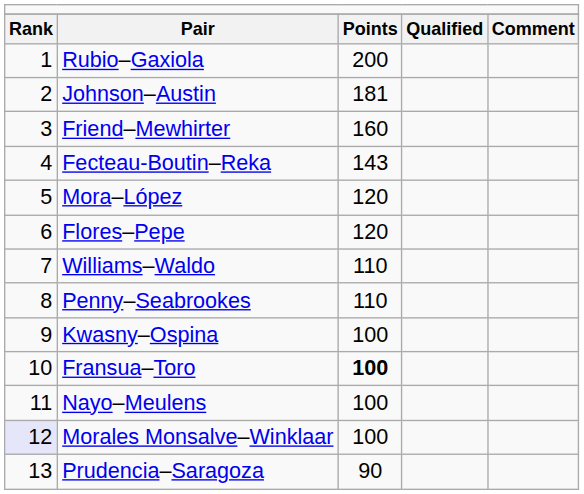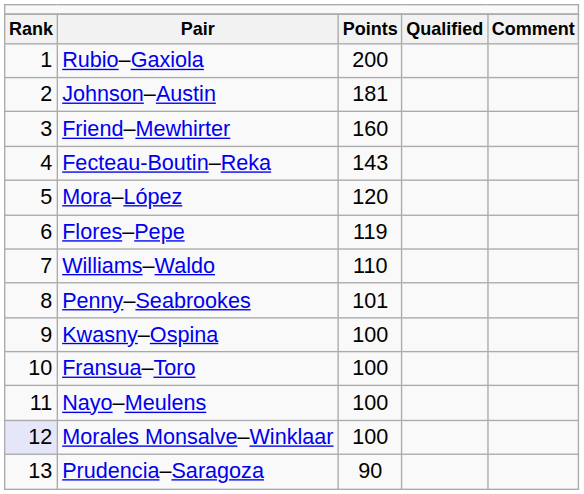Flores–Pepe | column 3: 120 -> 119
Penny–Seabrookes | column 3: 110 -> 101
Fransua–Toro | column 3: bold -> normal
